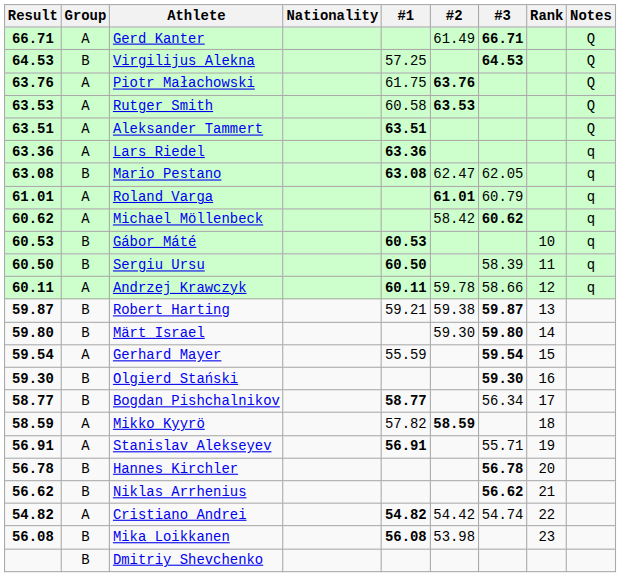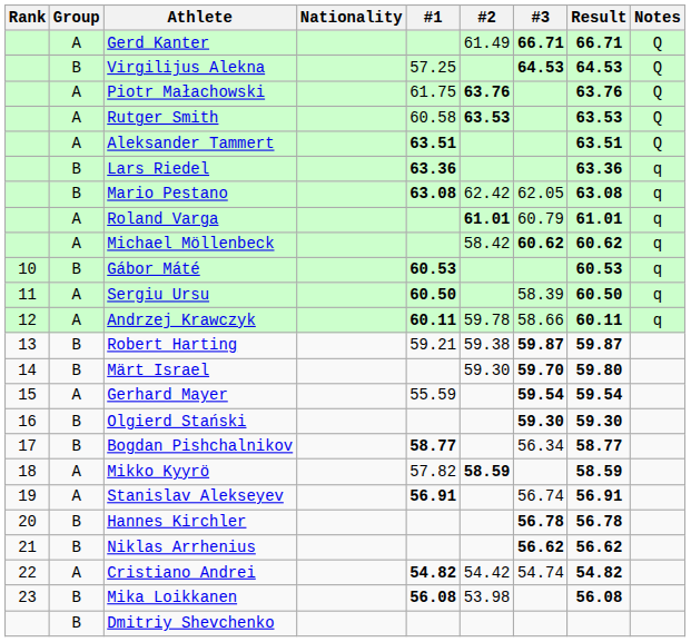columns swapped: Rank <-> Result
Lars Riedel | Group: A -> B
Mario Pestano | #2: 62.47 -> 62.42
Sergiu Ursu | Group: B -> A
Märt Israel | #3: 59.80 -> 59.70
Stanislav Alekseyev | #3: 55.71 -> 56.74
